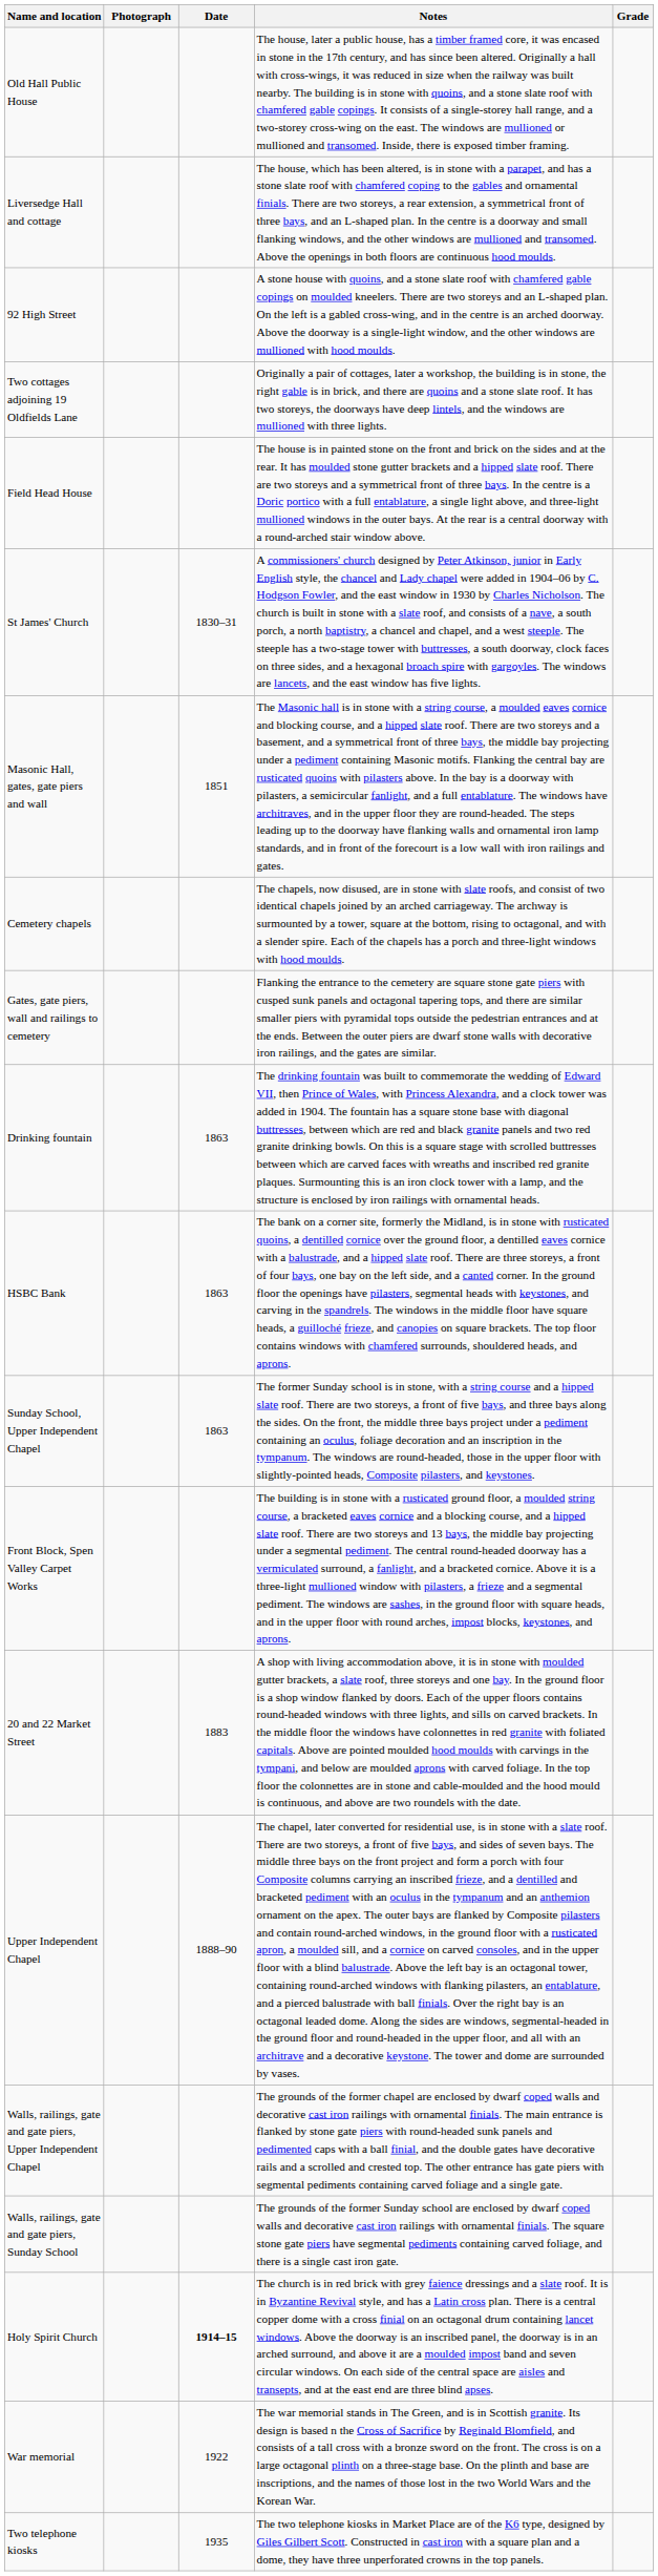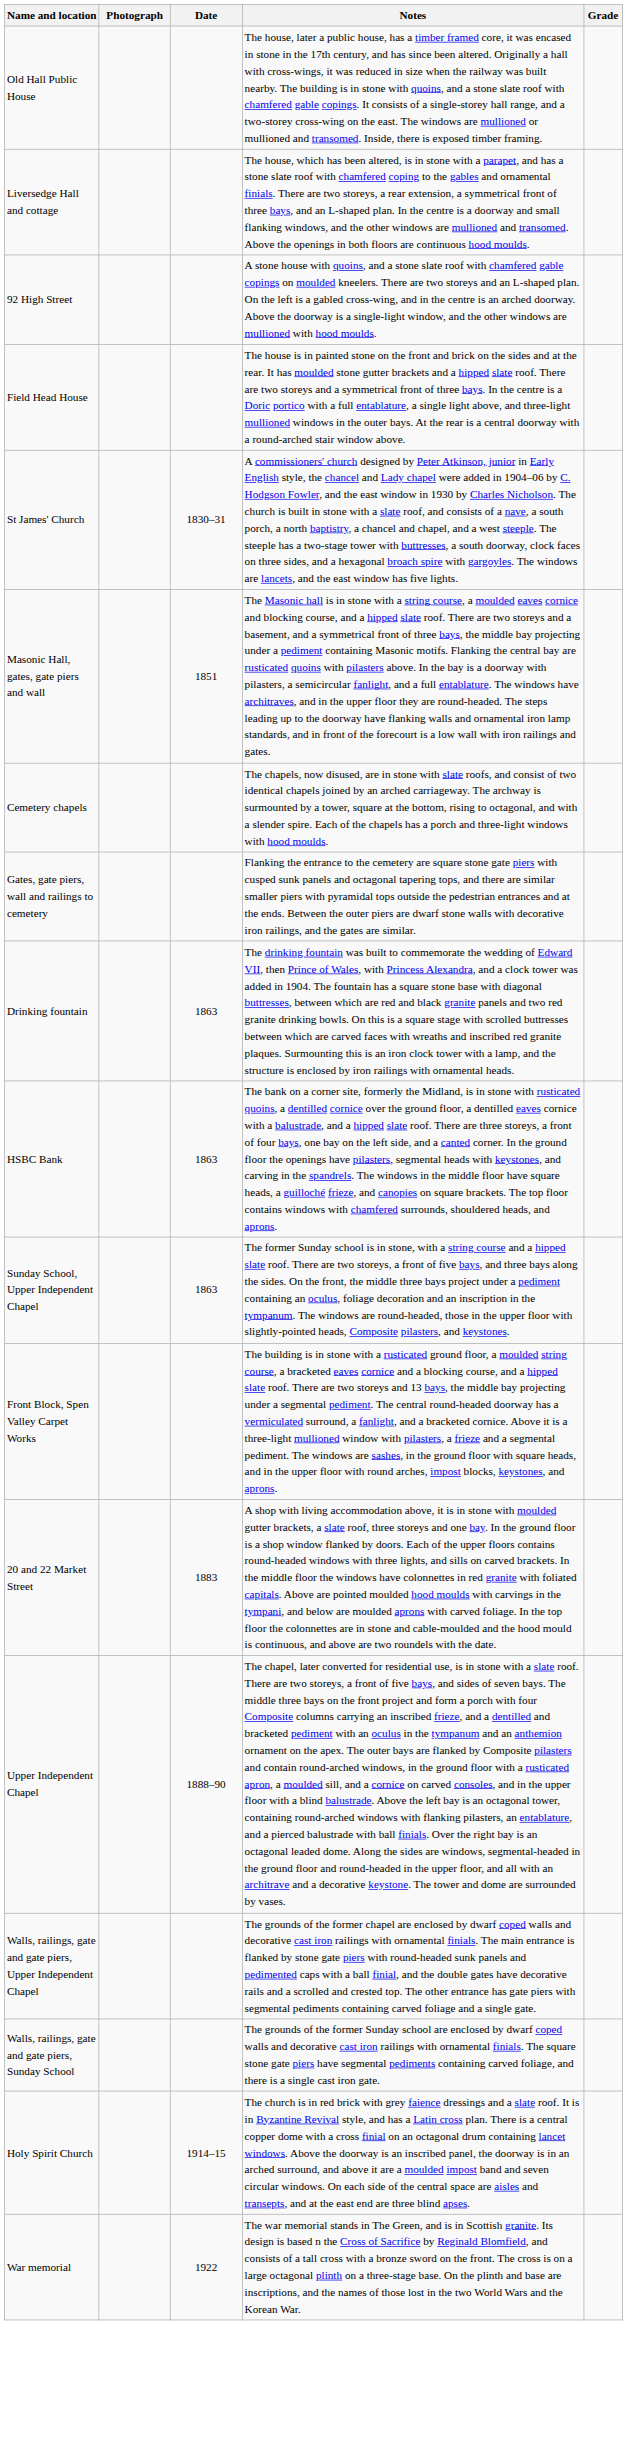- row: Two cottages adjoining 19 Oldfields Lane | Originally a pair of cottages, later a workshop, the building is in stone, the right gable is in brick, and there are quoins and a stone slate roof. It has two storeys, the doorways have deep lintels, and the windows are mullioned with three lights.
Holy Spirit Church | Date: bold -> normal
- row: Two telephone kiosks | 1935 | The two telephone kiosks in Market Place are of the K6 type, designed by Giles Gilbert Scott. Constructed in cast iron with a square plan and a dome, they have three unperforated crowns in the top panels.
